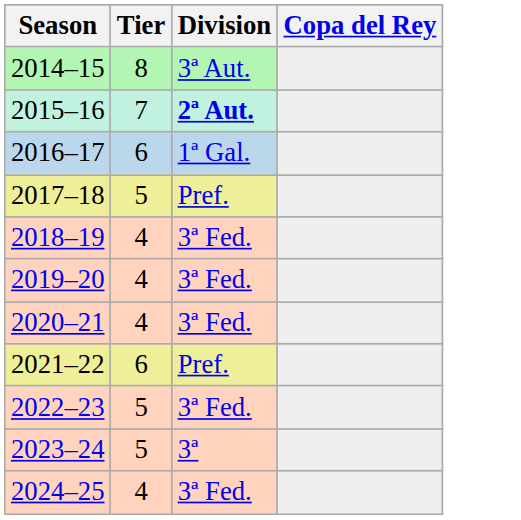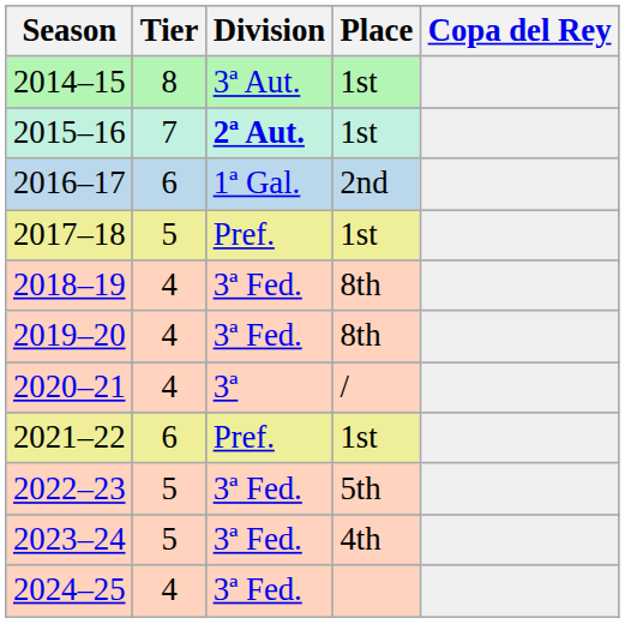+ column: Place | 1st | 1st | 2nd | 1st | 8th | 8th | / | 1st | 5th | 4th
2020–21 | Division: 3ª Fed. -> 3ª
2023–24 | Division: 3ª -> 3ª Fed.
